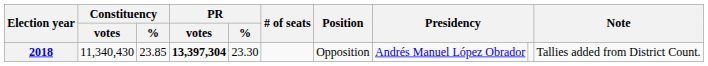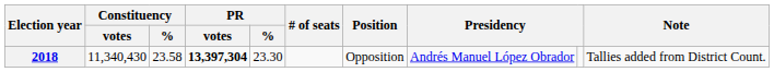2018 | Constituency / %: 23.85 -> 23.58
